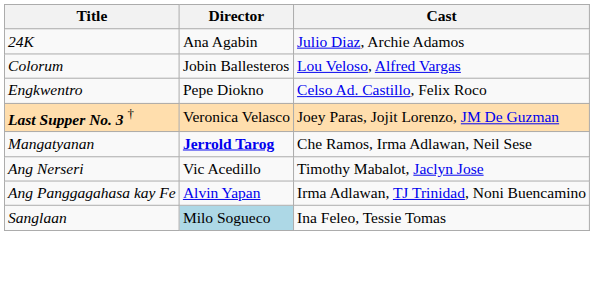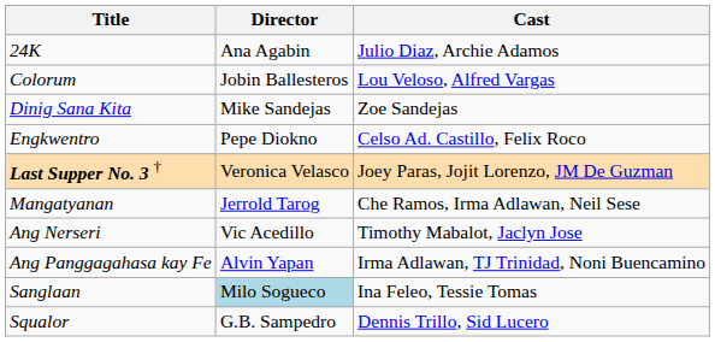+ row: Dinig Sana Kita | Mike Sandejas | Zoe Sandejas
Mangatyanan | Director: bold -> normal
+ row: Squalor | G.B. Sampedro | Dennis Trillo, Sid Lucero
